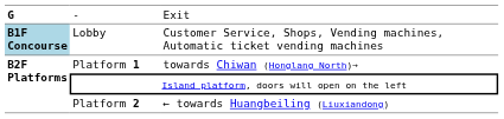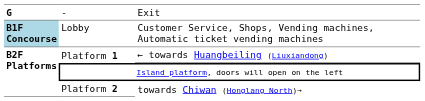Platform 1 | column 3: towards Chiwan (Honglang North)→ -> ← towards Huangbeiling (Liuxiandong)
Platform 2 | column 3: ← towards Huangbeiling (Liuxiandong) -> towards Chiwan (Honglang North)→
